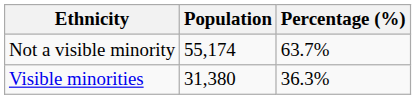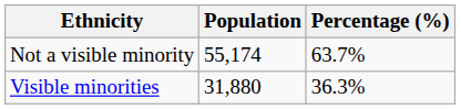Visible minorities | Population: 31,380 -> 31,880
